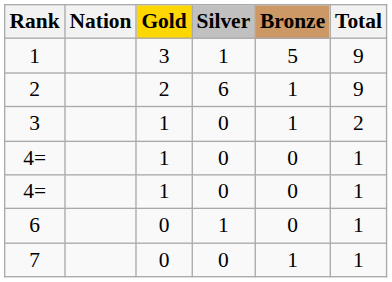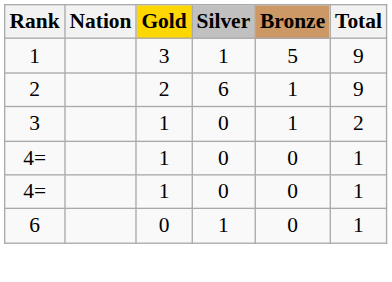- row: 7 | 0 | 0 | 1 | 1
